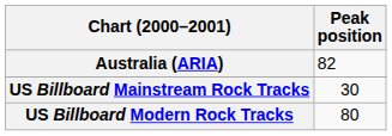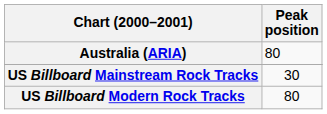Australia (ARIA) | Peak position: 82 -> 80
